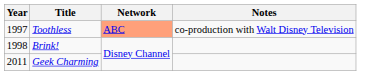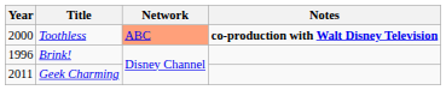Toothless | Year: 1997 -> 2000
Toothless | Notes: normal -> bold
Brink! | Year: 1998 -> 1996
